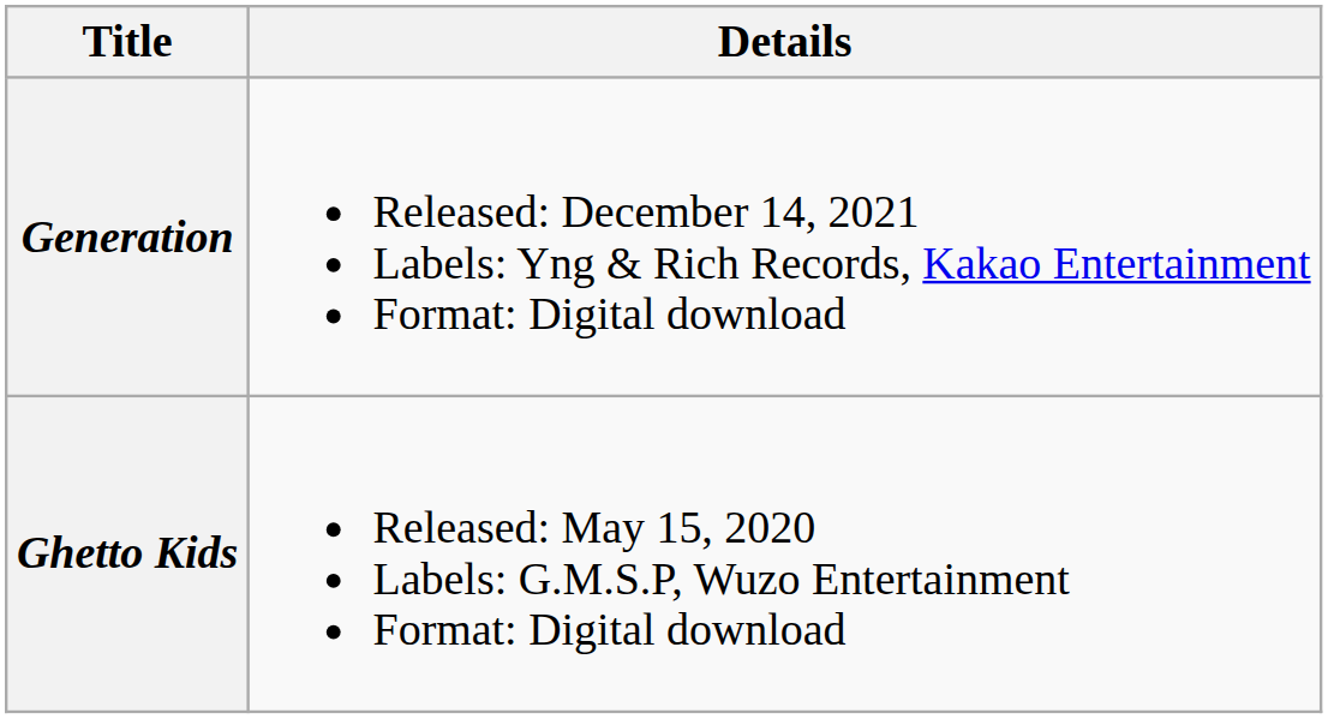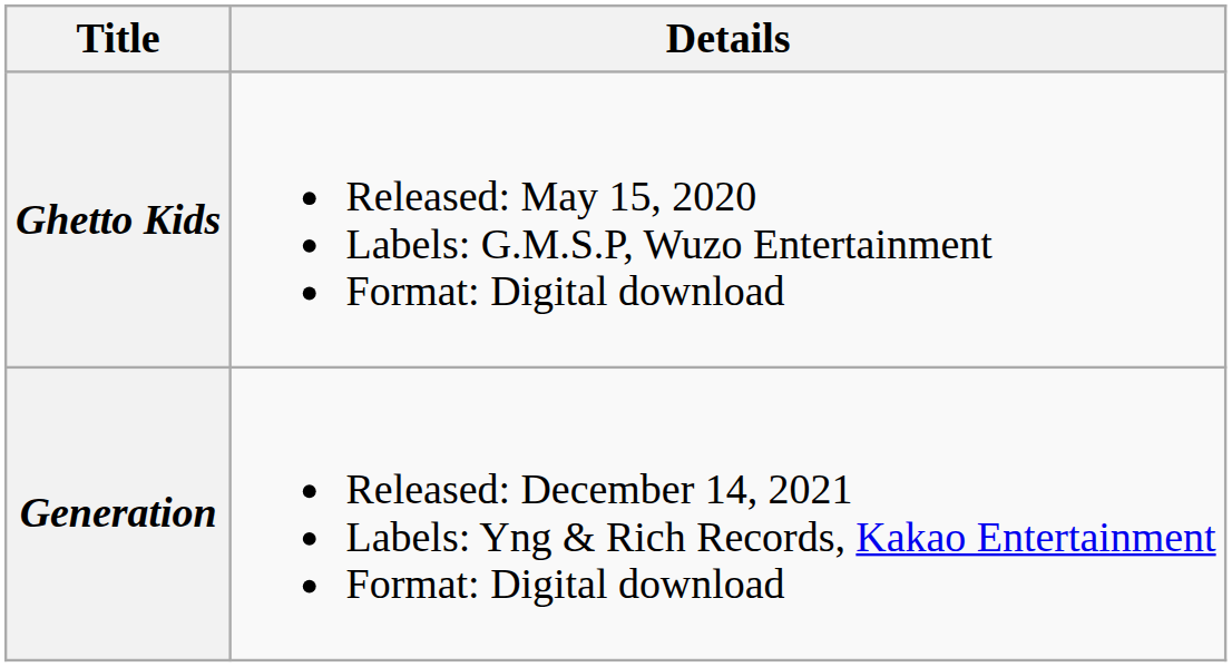rows swapped: Ghetto Kids <-> Generation
